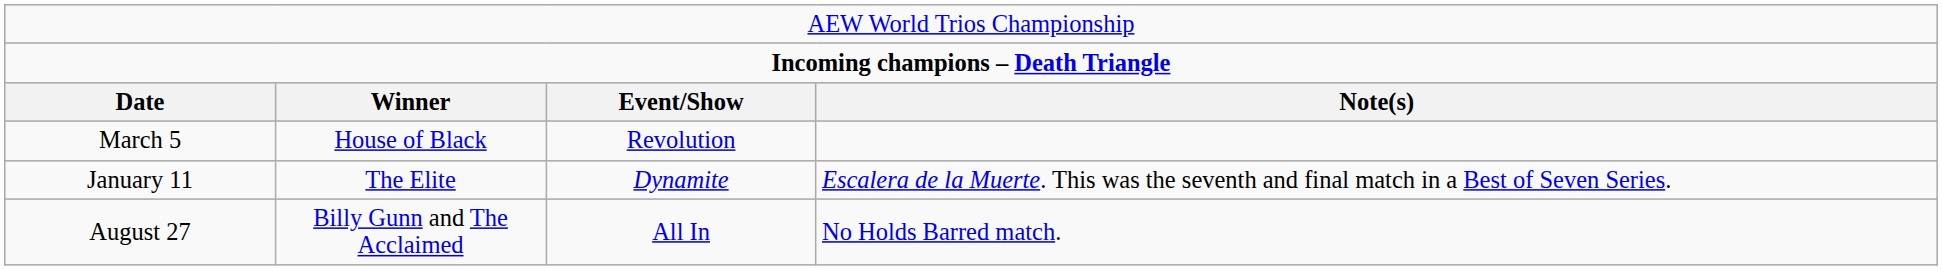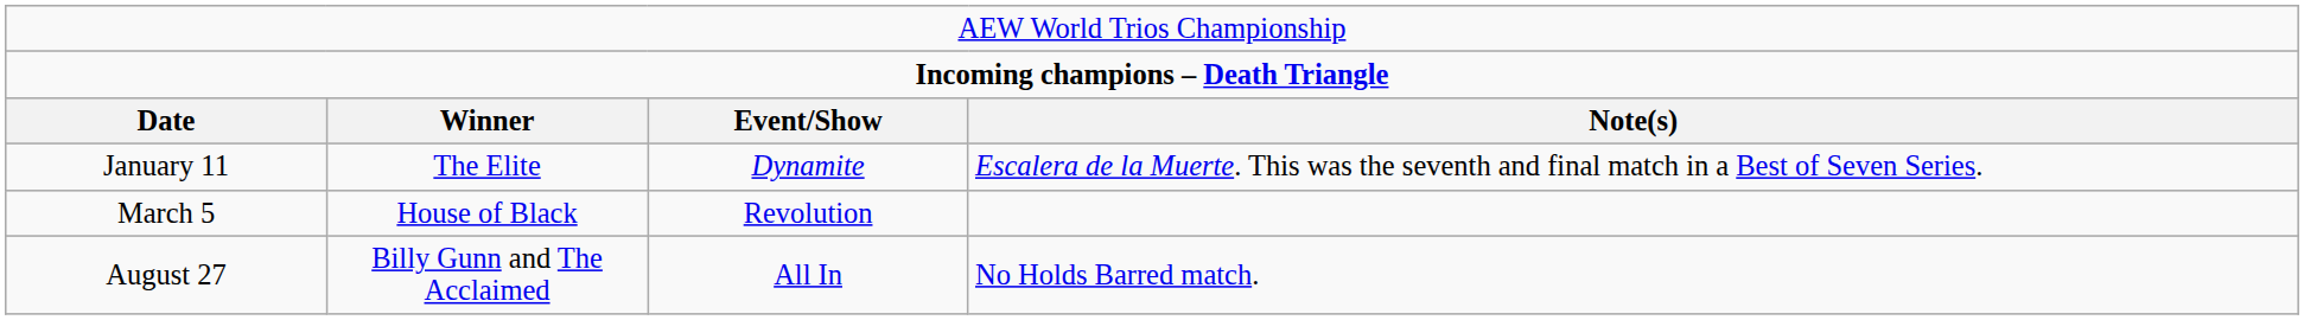rows swapped: January 11 <-> March 5
